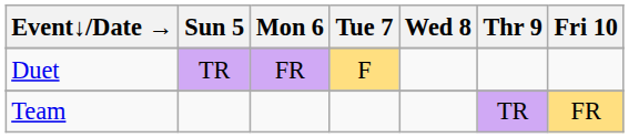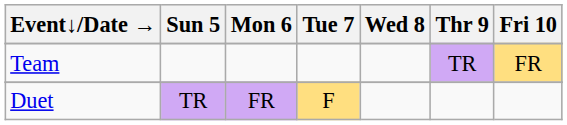rows swapped: Duet <-> Team
